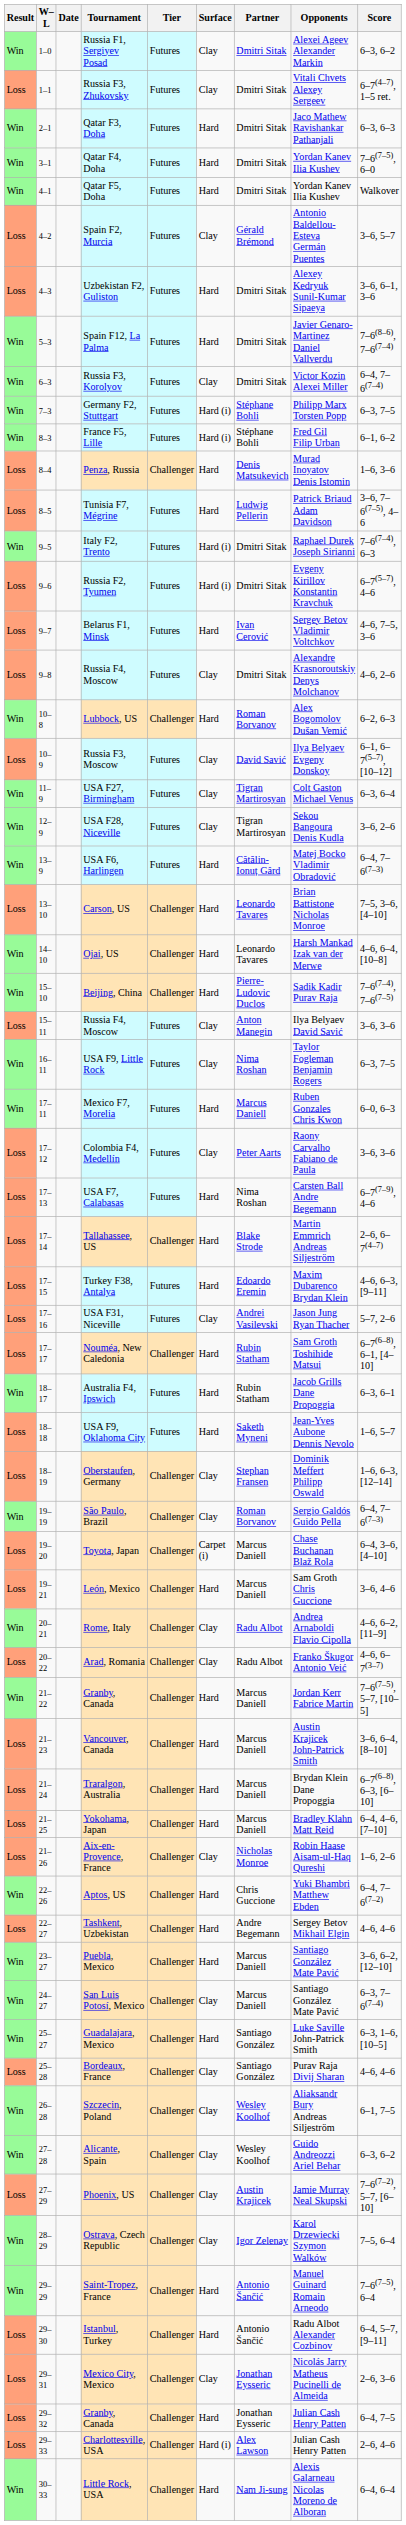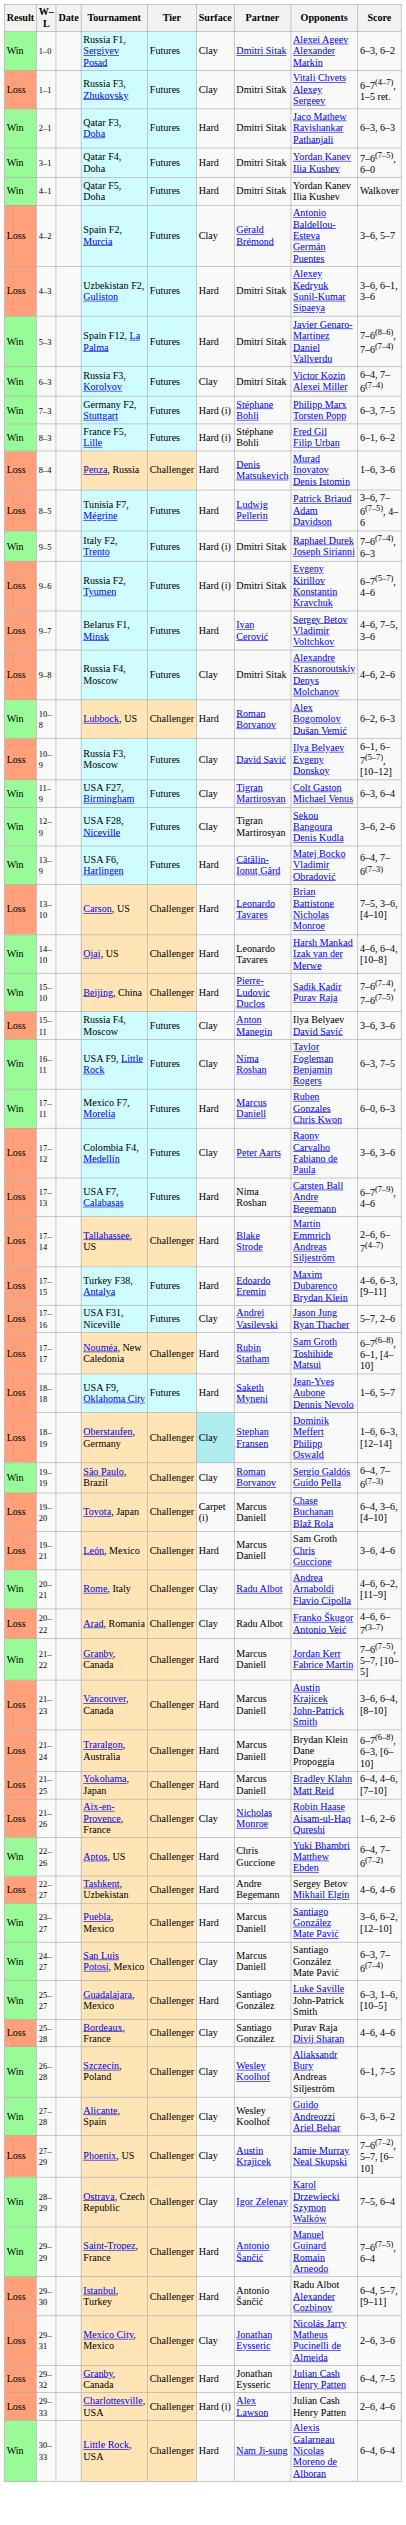- row: Win | 18–17 | Australia F4, Ipswich | Futures | Hard | Rubin Statham | Jacob Grills Dane Propoggia | 6–3, 6–1
Oberstaufen, Germany | Surface: no background -> paleturquoise background
